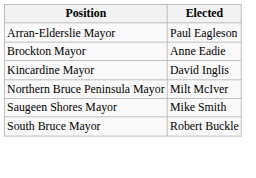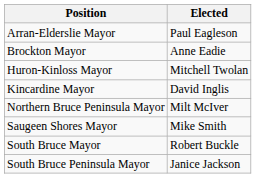+ row: Huron-Kinloss Mayor | Mitchell Twolan
+ row: South Bruce Peninsula Mayor | Janice Jackson
